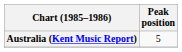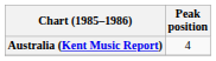Australia (Kent Music Report) | Peak position: 5 -> 4
